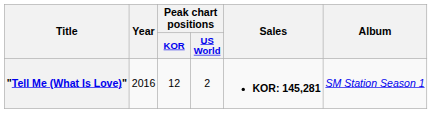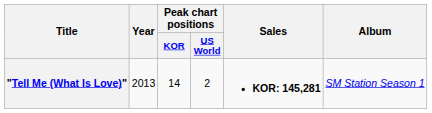"Tell Me (What Is Love)" | Year: 2016 -> 2013
"Tell Me (What Is Love)" | Peak chart positions / KOR: 12 -> 14
